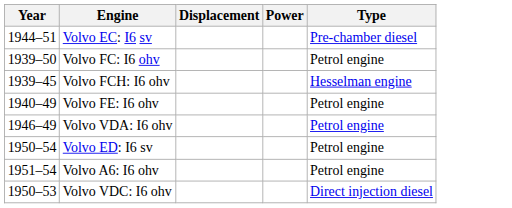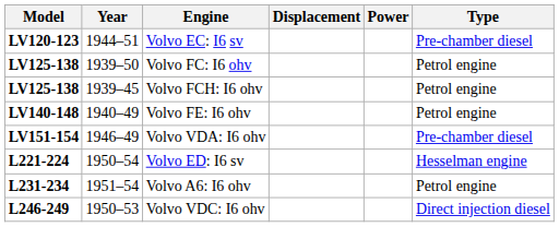+ column: Model | LV120-123 | LV125-138 | LV125-138 | LV140-148 | LV151-154 | L221-224 | L231-234 | L246-249
Volvo FCH: I6 ohv | Type: Hesselman engine -> Petrol engine
Volvo VDA: I6 ohv | Type: Petrol engine -> Pre-chamber diesel
Volvo ED: I6 sv | Type: Petrol engine -> Hesselman engine
